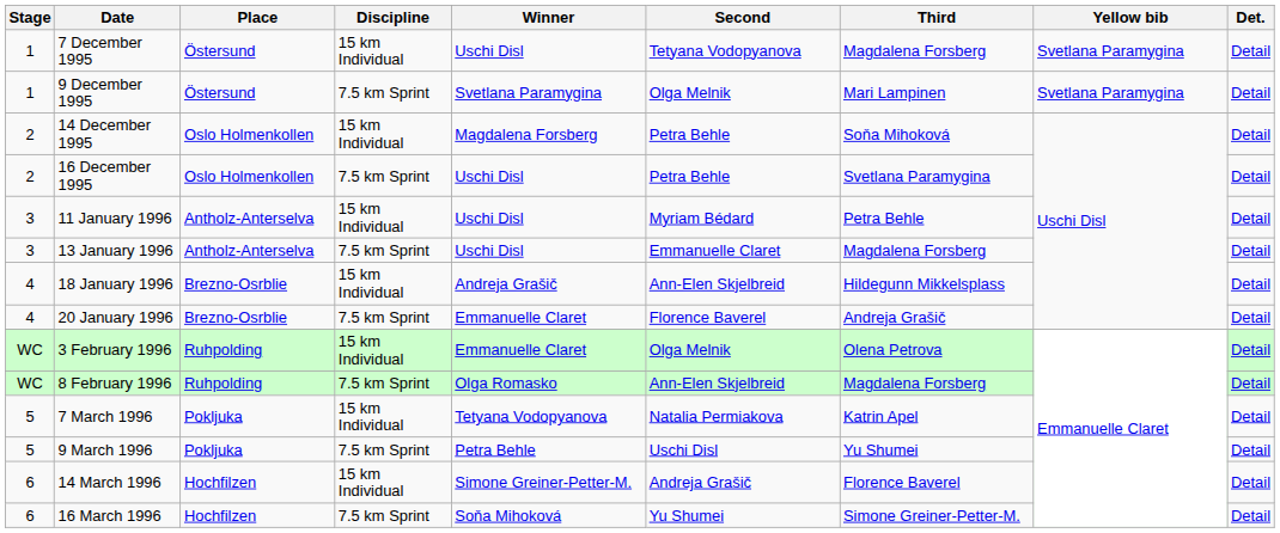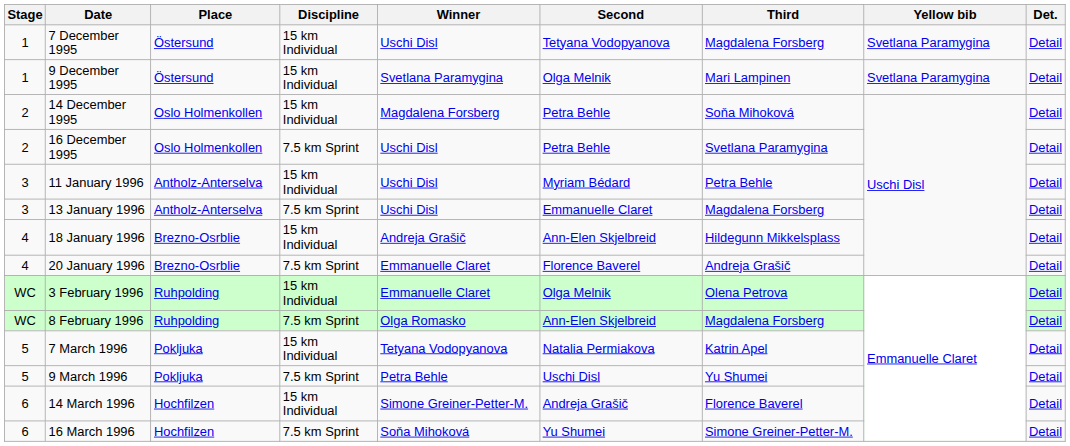9 December 1995 | Discipline: 7.5 km Sprint -> 15 km Individual
